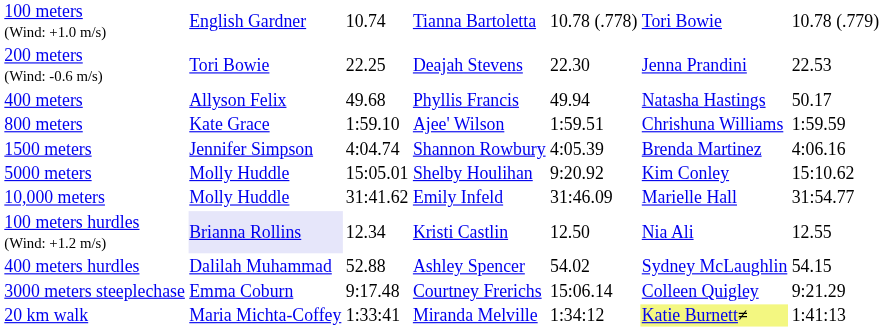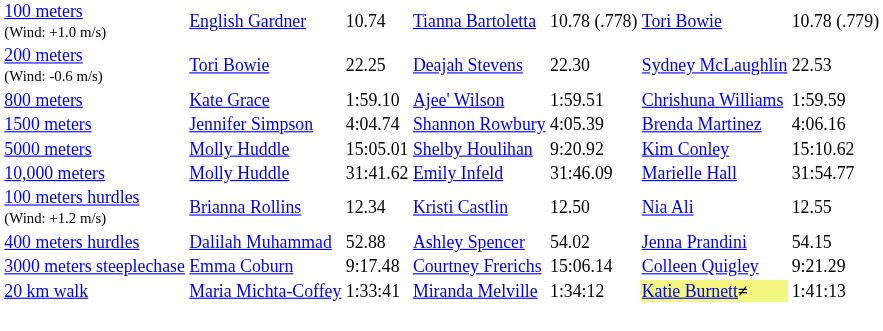200 meters (Wind: -0.6 m/s) | column 6: Jenna Prandini -> Sydney McLaughlin
- row: 400 meters | Allyson Felix | 49.68 | Phyllis Francis | 49.94 | Natasha Hastings | 50.17
100 meters hurdles (Wind: +1.2 m/s) | column 2: lavender background -> no background
400 meters hurdles | column 6: Sydney McLaughlin -> Jenna Prandini
